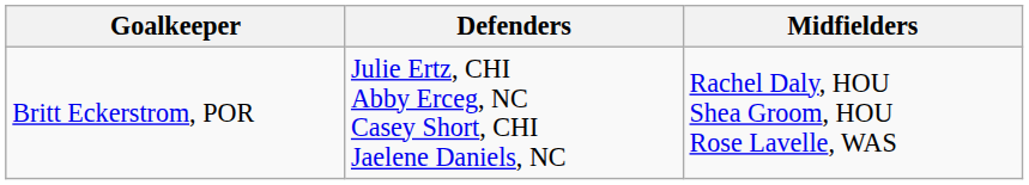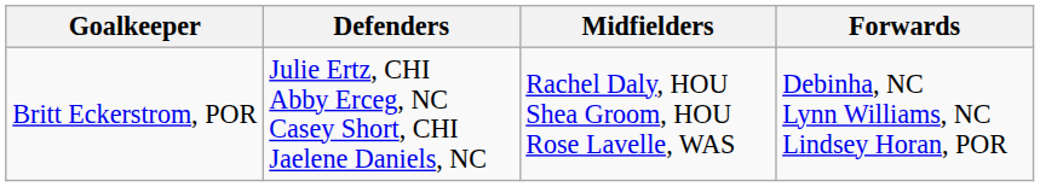+ column: Forwards | Debinha, NC Lynn Williams, NC Lindsey Horan, POR
